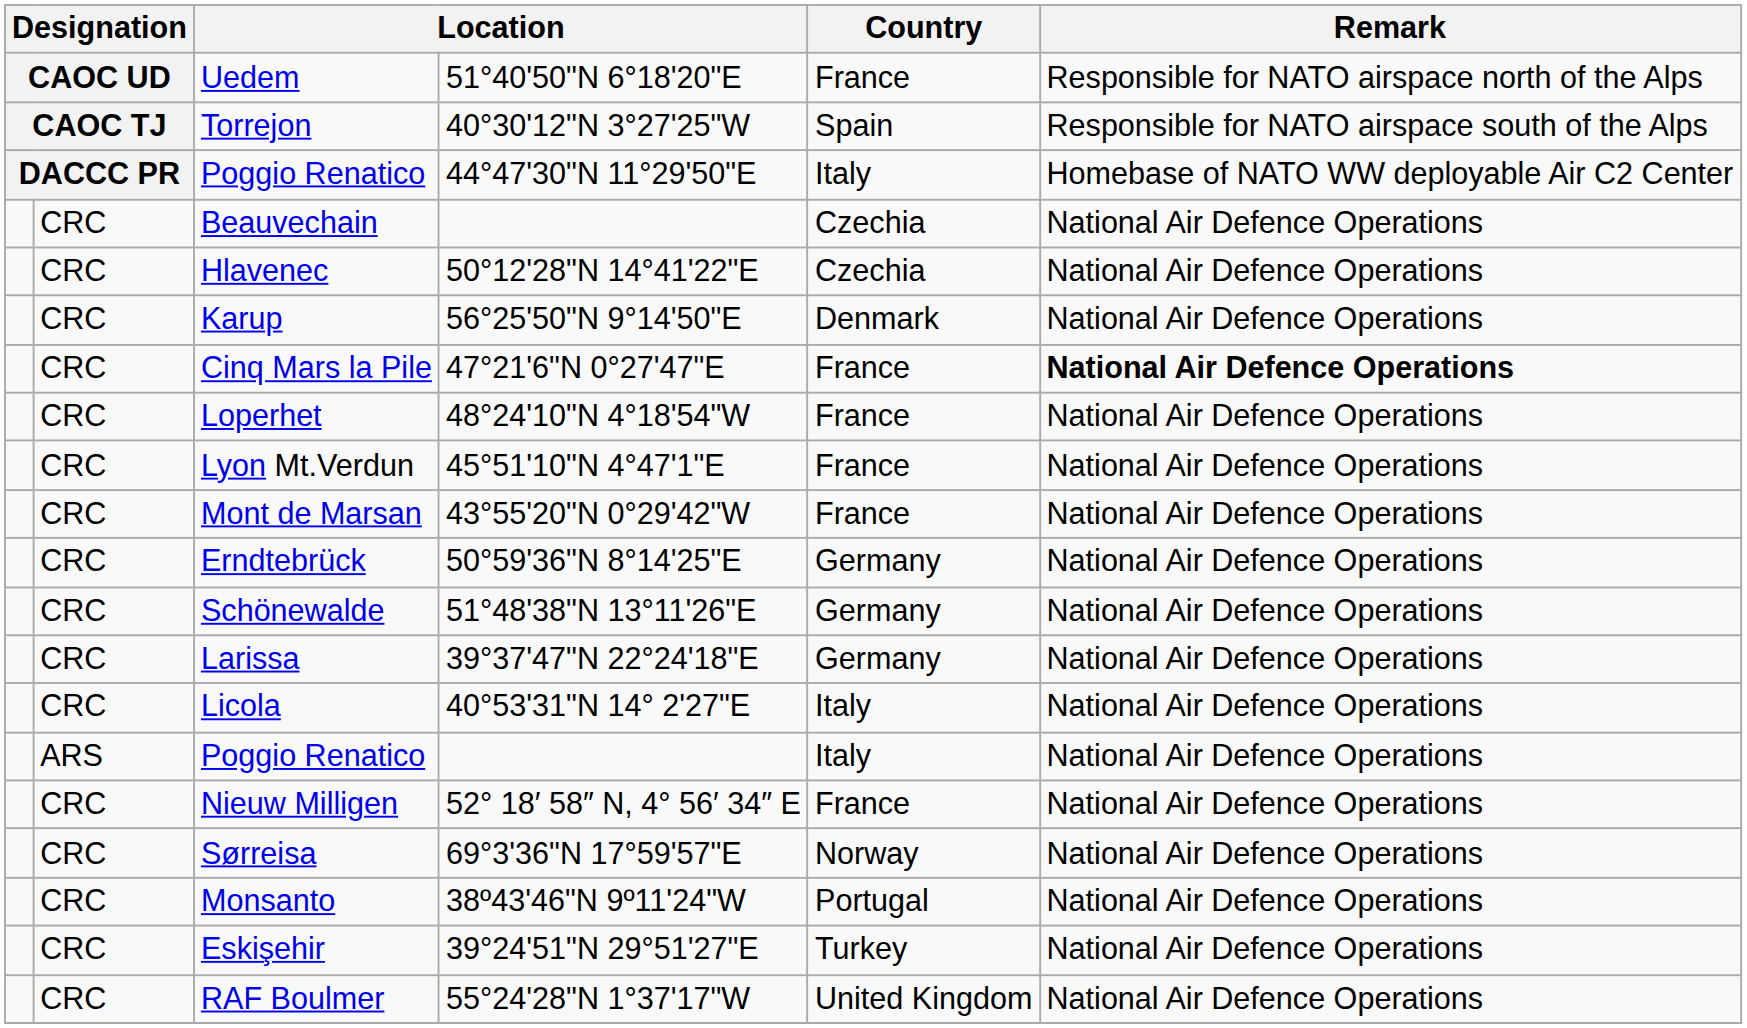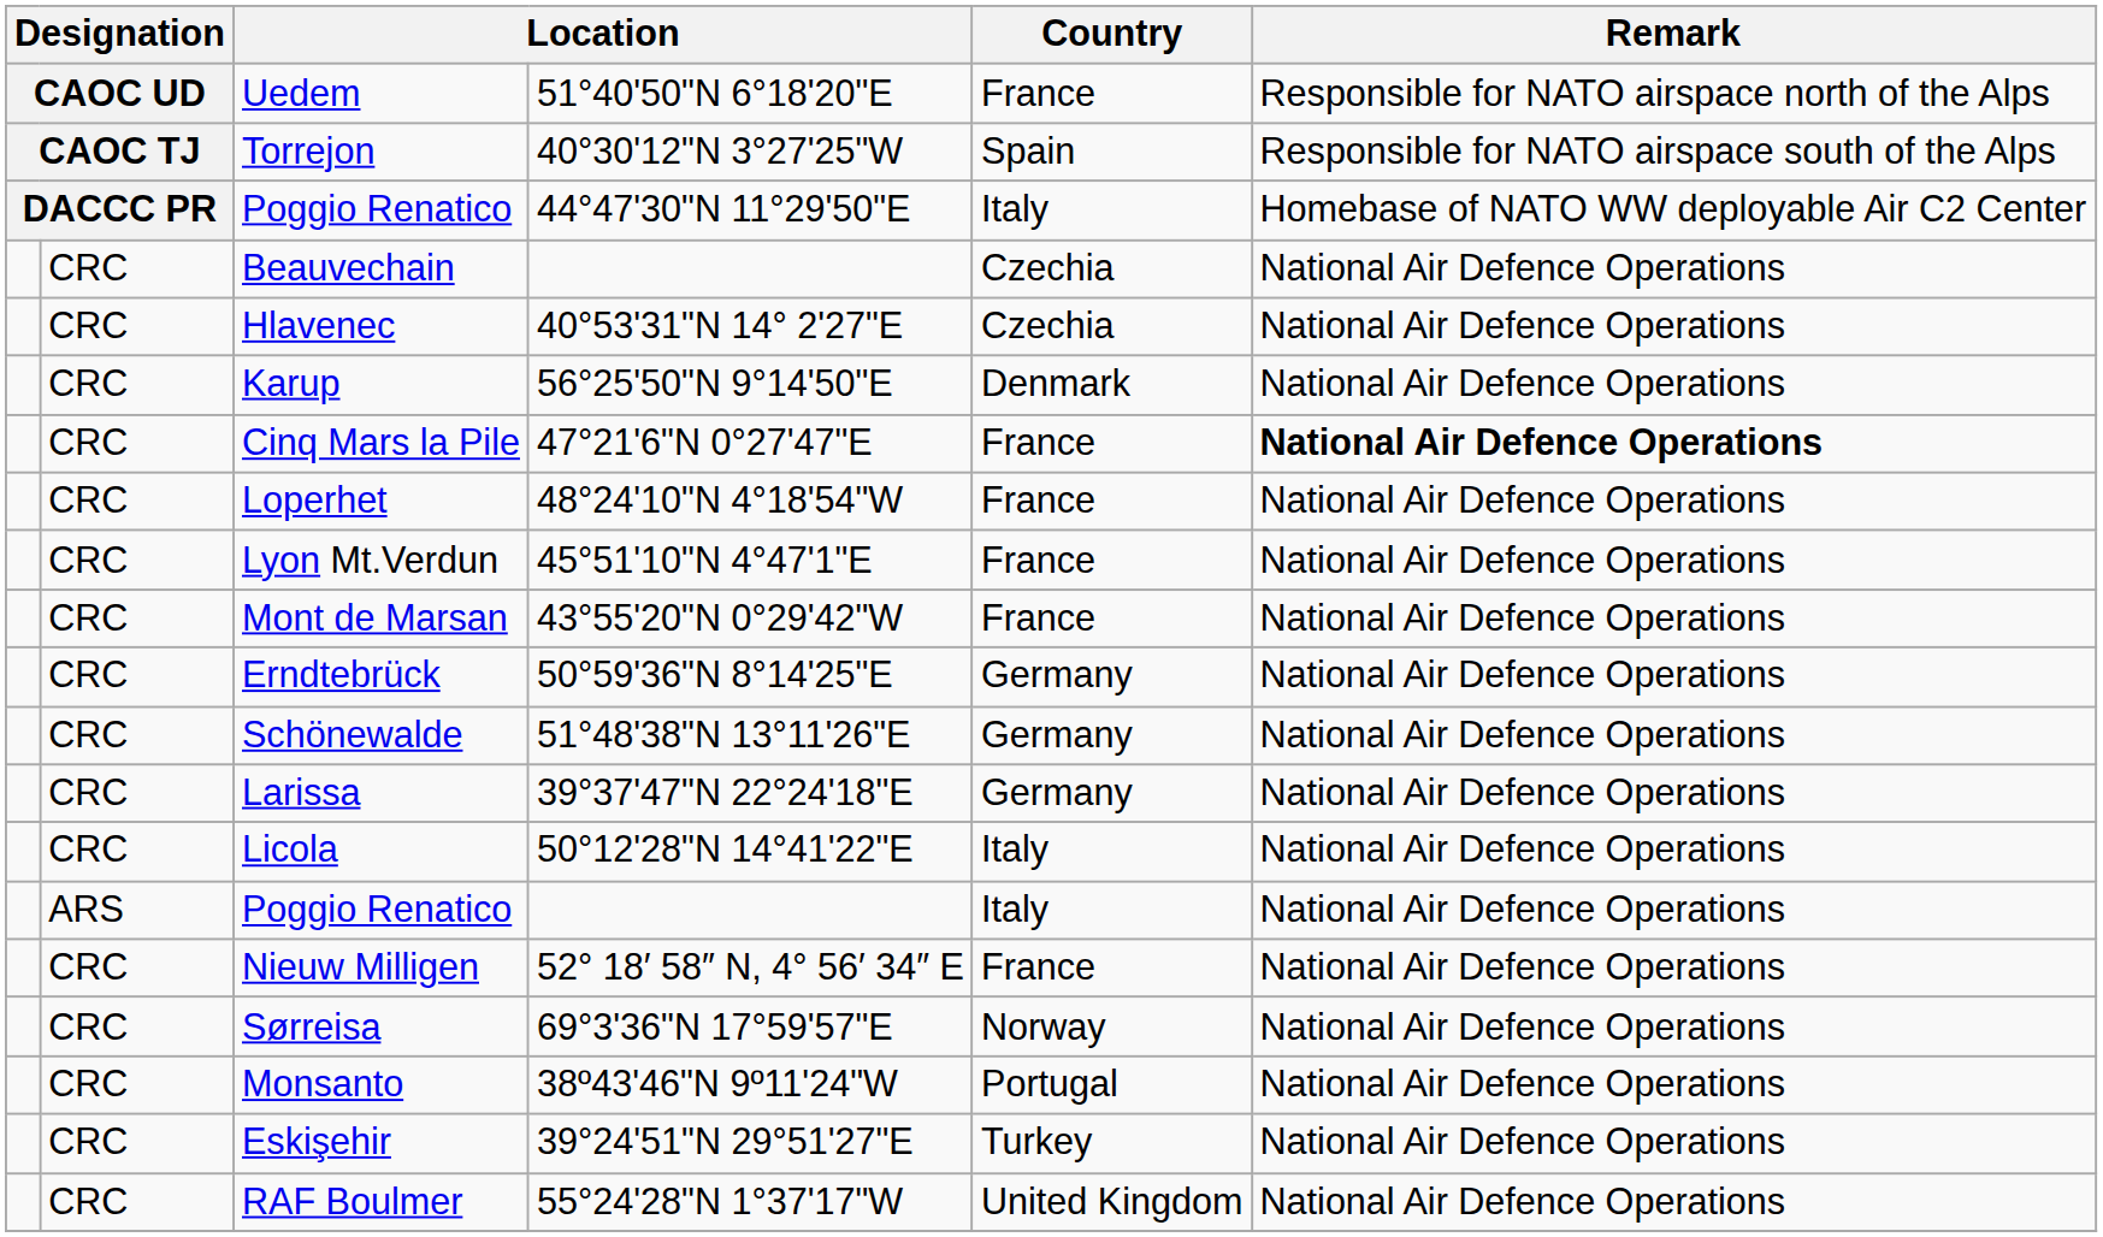Hlavenec | column 5: 50°12'28"N 14°41'22"E -> 40°53'31"N 14° 2'27"E
Licola | column 5: 40°53'31"N 14° 2'27"E -> 50°12'28"N 14°41'22"E
